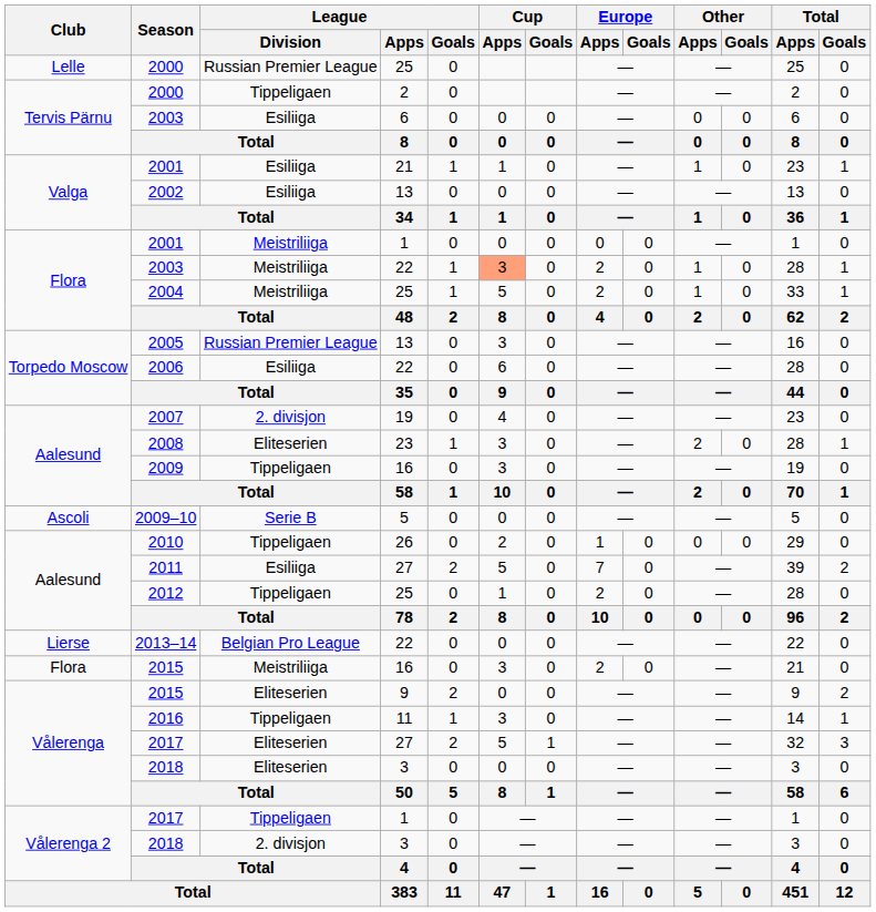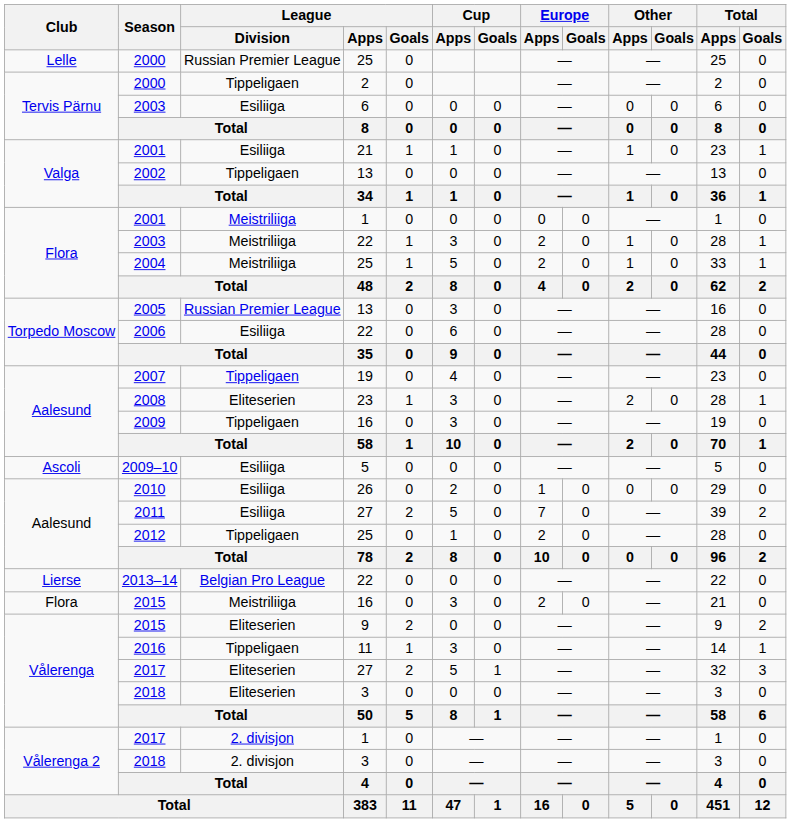2002 | League / Division: Esiliiga -> Tippeligaen
Flora / 2003 | Cup / Apps: lightsalmon background -> no background
2007 | League / Division: 2. divisjon -> Tippeligaen
2009–10 | League / Division: Serie B -> Esiliiga
2010 | League / Division: Tippeligaen -> Esiliiga
Vålerenga 2 / 2017 | League / Division: Tippeligaen -> 2. divisjon
